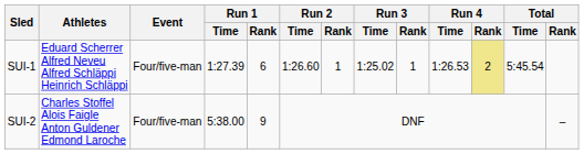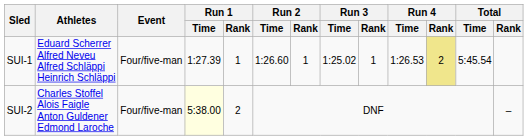SUI-1 | Run 1 / Rank: 6 -> 1
SUI-2 | Run 1 / Time: no background -> lightyellow background
SUI-2 | Run 1 / Rank: 9 -> 2
